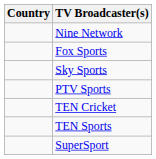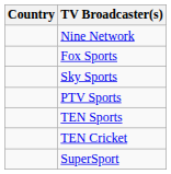rows swapped: TEN Sports <-> TEN Cricket
